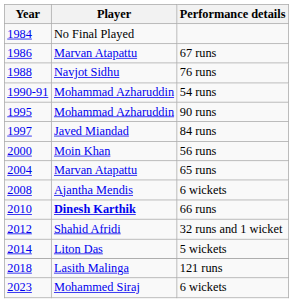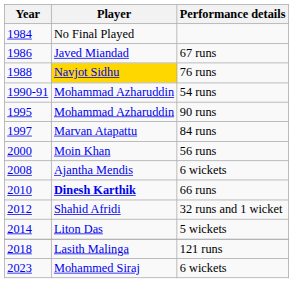67 runs | Player: Marvan Atapattu -> Javed Miandad
76 runs | Player: no background -> gold background
84 runs | Player: Javed Miandad -> Marvan Atapattu
- row: 2004 | Marvan Atapattu | 65 runs
